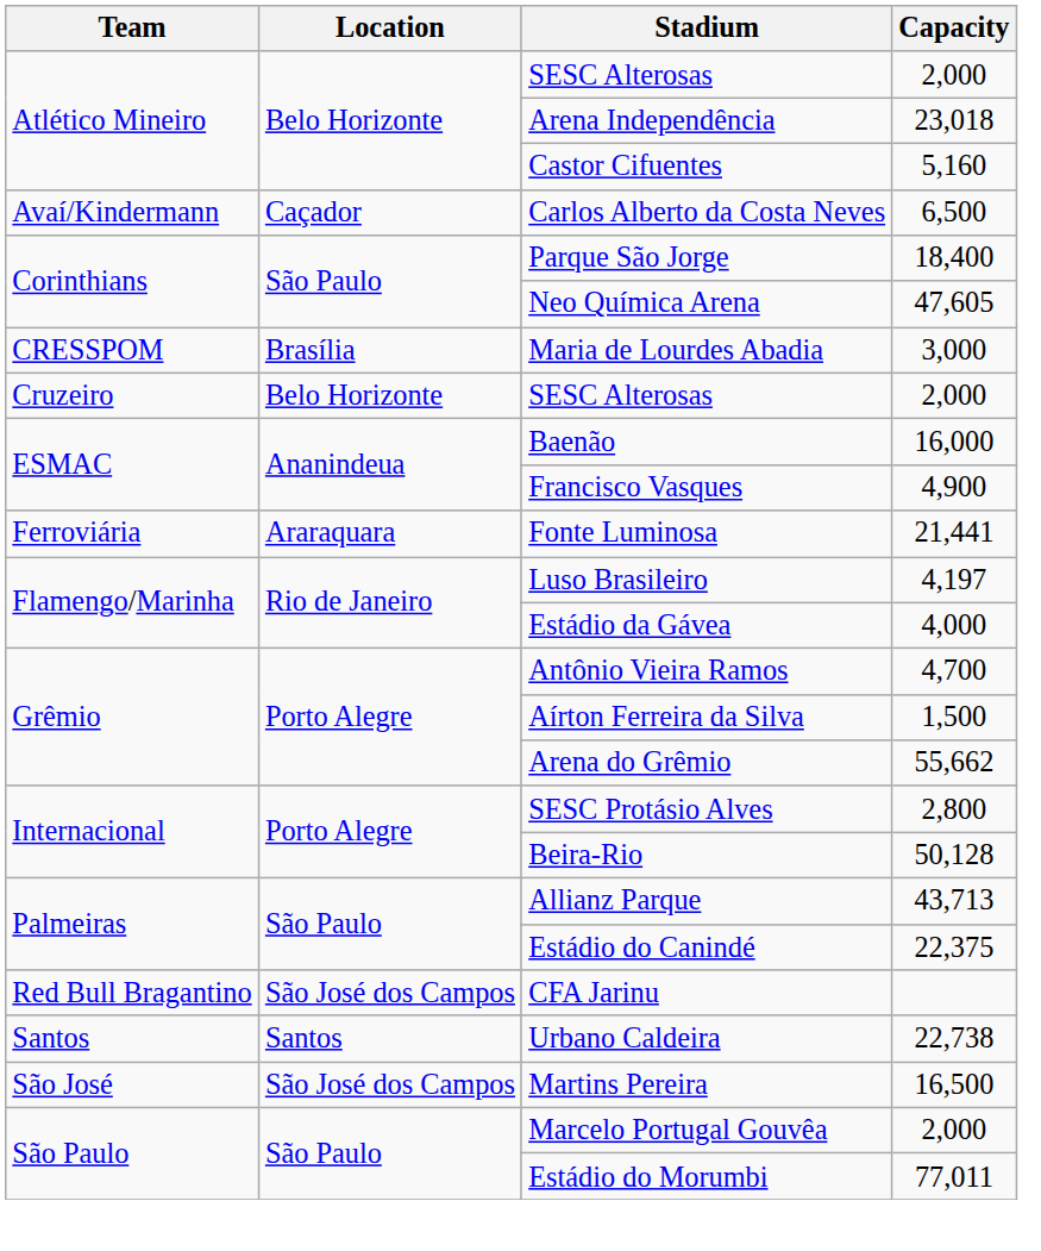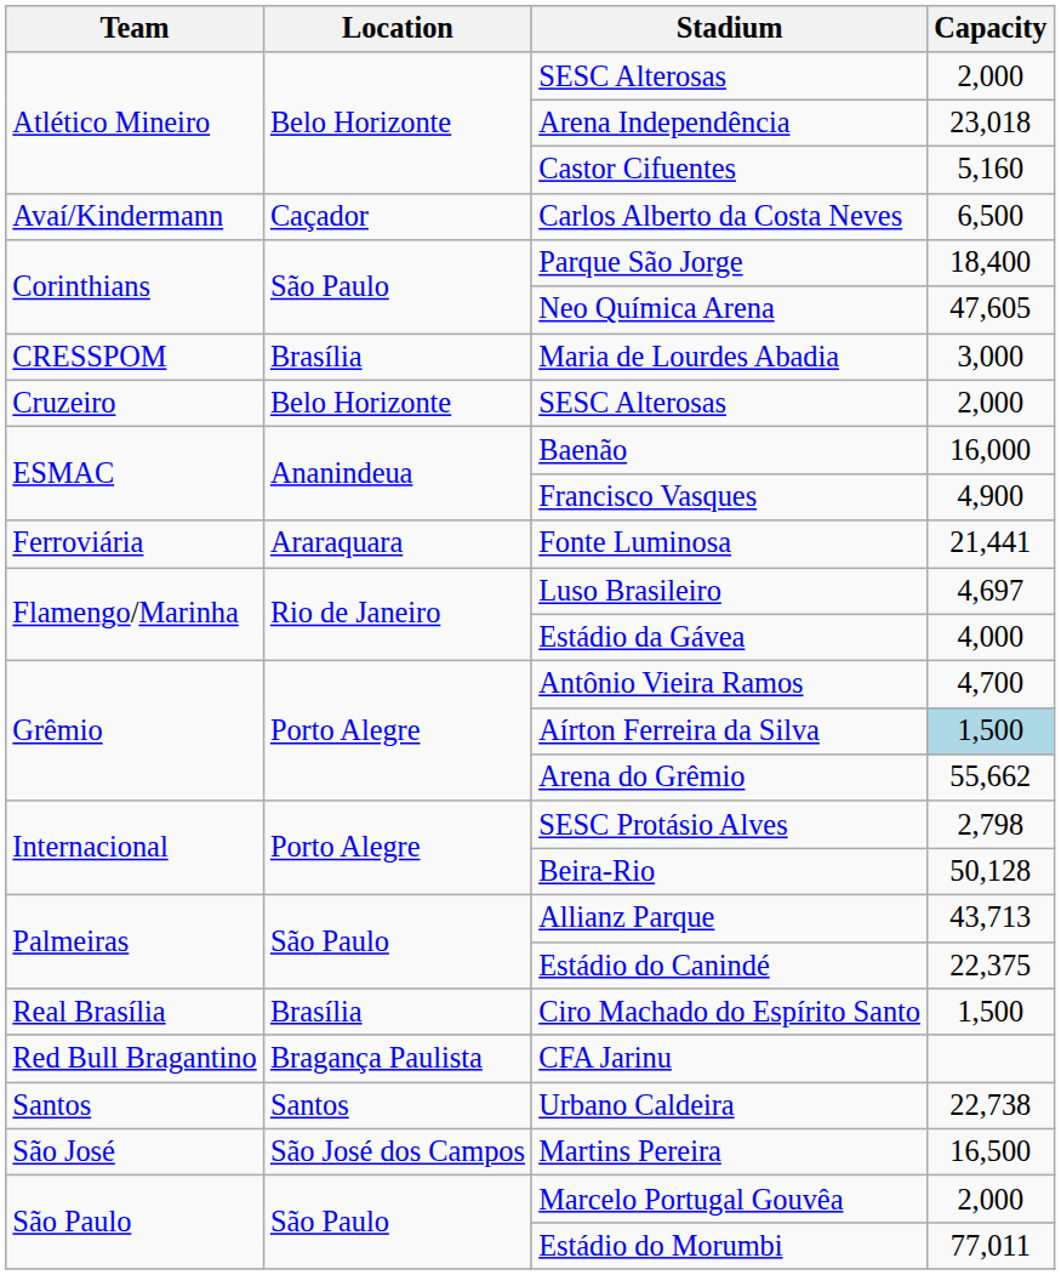Luso Brasileiro | Capacity: 4,197 -> 4,697
Aírton Ferreira da Silva | Capacity: no background -> lightblue background
SESC Protásio Alves | Capacity: 2,800 -> 2,798
+ row: Real Brasília | Brasília | Ciro Machado do Espírito Santo | 1,500
CFA Jarinu | Location: São José dos Campos -> Bragança Paulista
